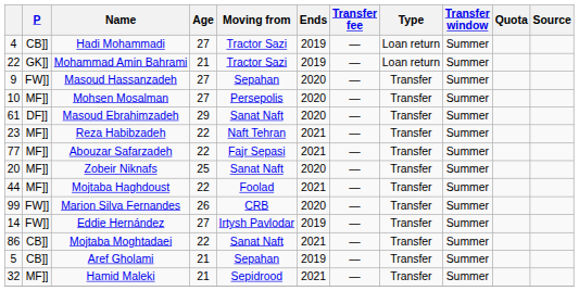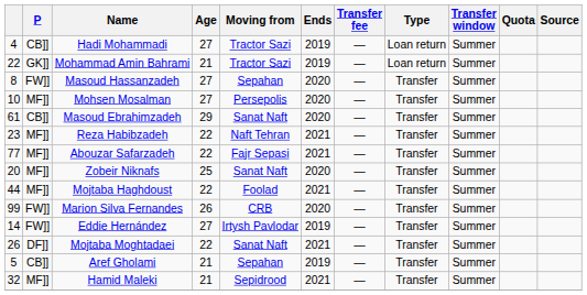Masoud Hassanzadeh | column 1: 9 -> 8
Masoud Ebrahimzadeh | P: DF]] -> CB]]
Mojtaba Moghtadaei | column 1: 86 -> 26
Mojtaba Moghtadaei | P: CB]] -> DF]]
